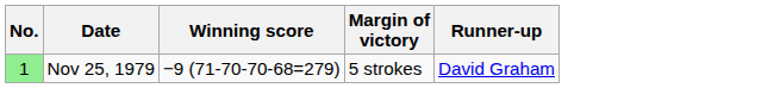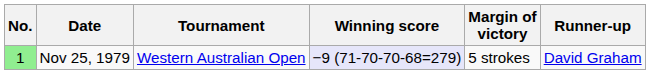+ column: Tournament | Western Australian Open
Nov 25, 1979 | Winning score: no background -> lavender background
